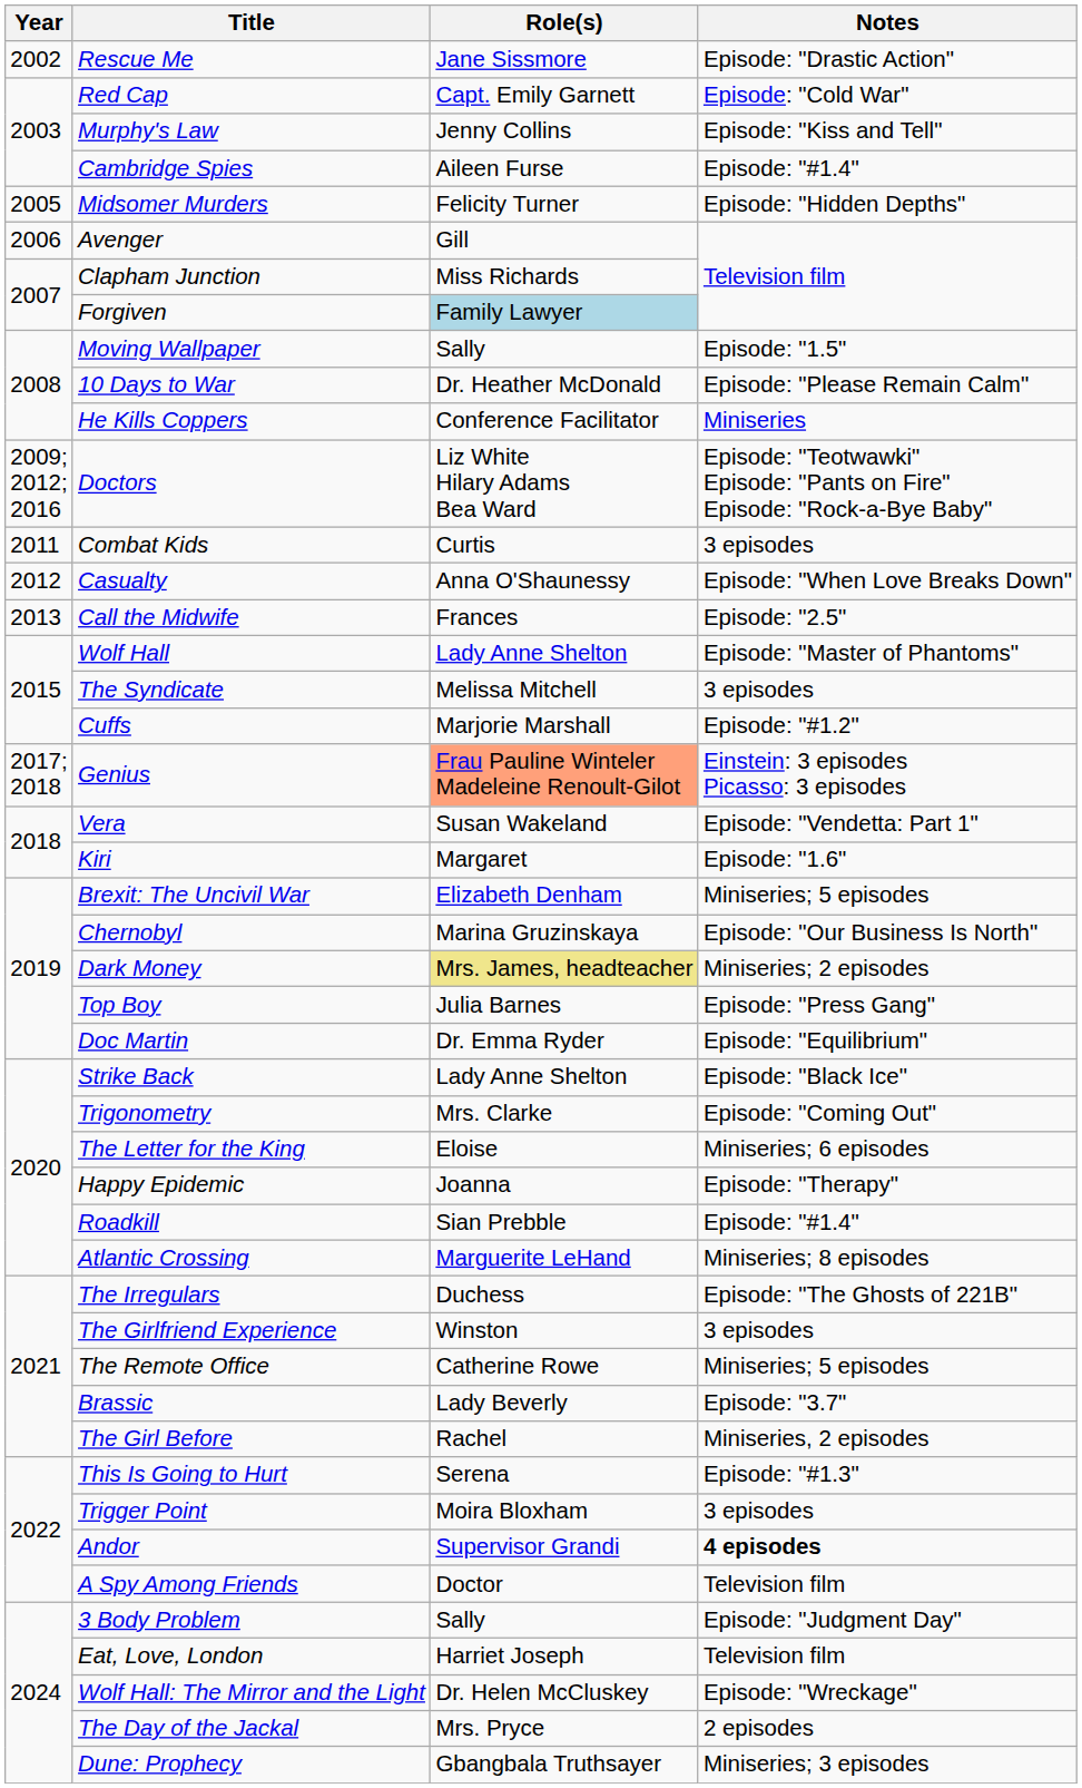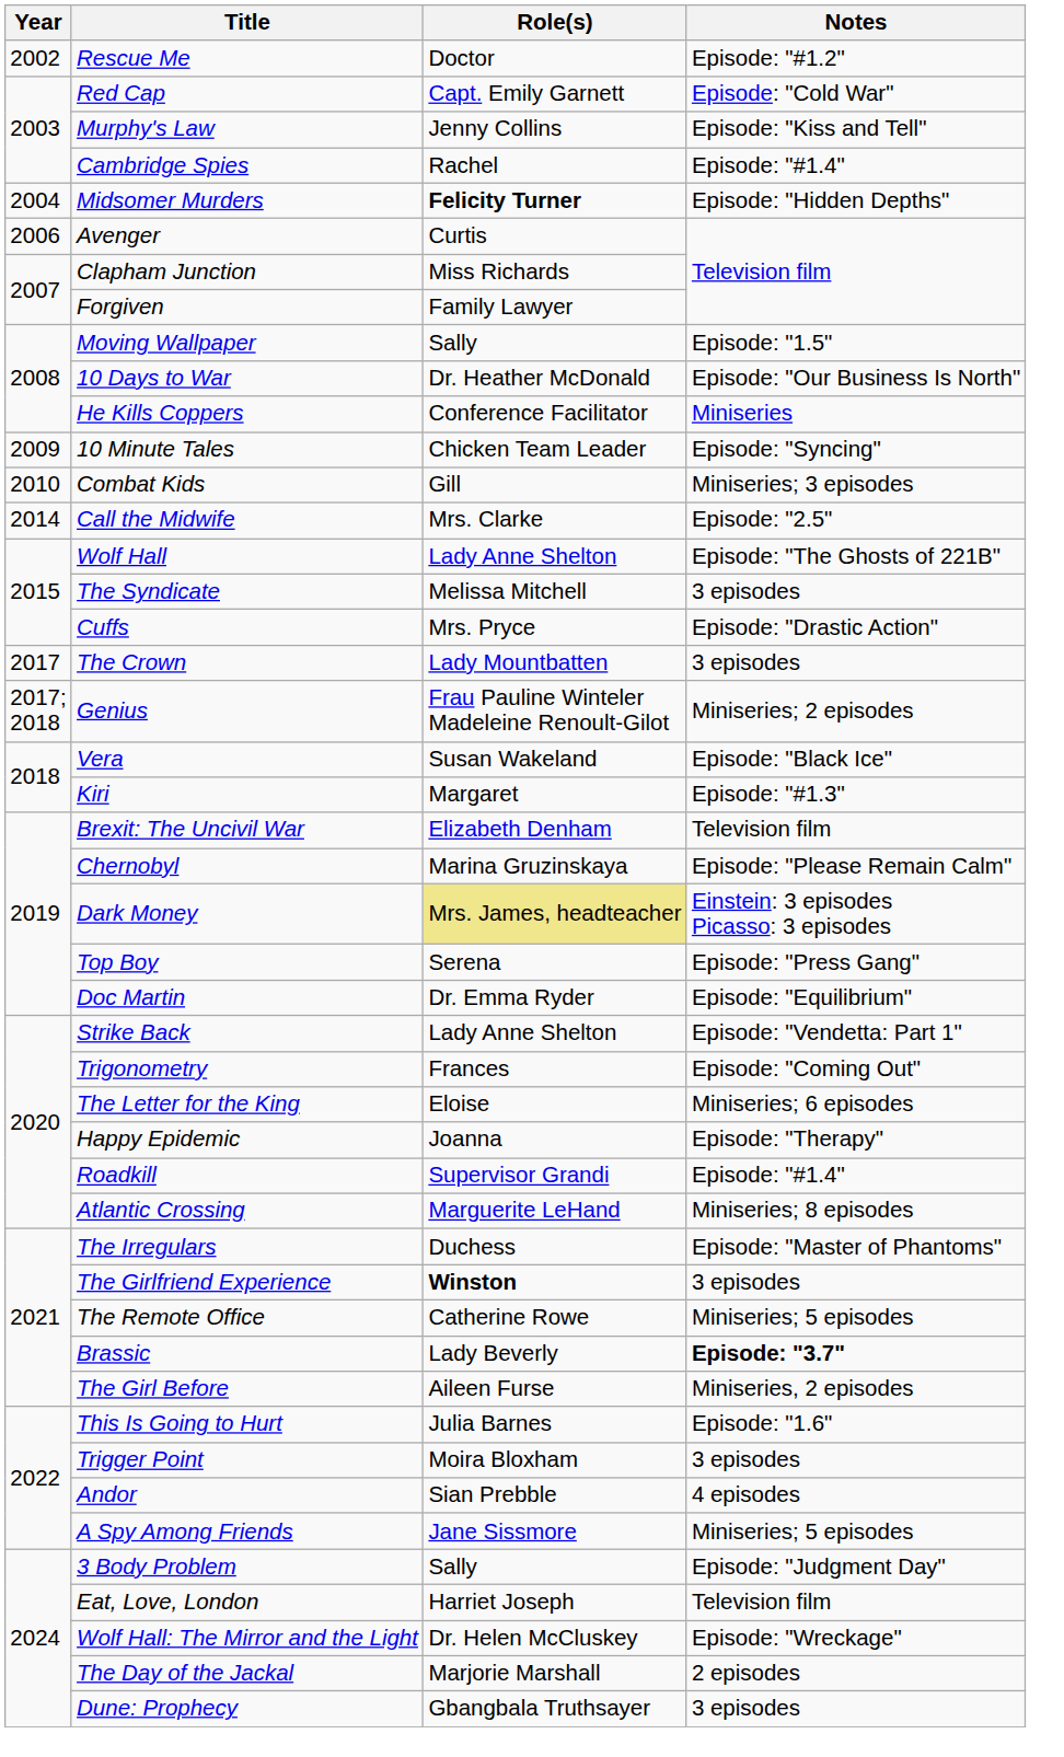Rescue Me | Role(s): Jane Sissmore -> Doctor
Rescue Me | Notes: Episode: "Drastic Action" -> Episode: "#1.2"
Cambridge Spies | Role(s): Aileen Furse -> Rachel
Midsomer Murders | Year: 2005 -> 2004
Midsomer Murders | Role(s): normal -> bold
Avenger | Role(s): Gill -> Curtis
Forgiven | Role(s): lightblue background -> no background
10 Days to War | Notes: Episode: "Please Remain Calm" -> Episode: "Our Business Is North"
+ row: 2009 | 10 Minute Tales | Chicken Team Leader | Episode: "Syncing"
- row: 2009; 2012; 2016 | Doctors | Liz White Hilary Adams Bea Ward | Episode: "Teotwawki" Episode: "Pants on Fire" Episode: "Rock-a-Bye Baby"
Combat Kids | Year: 2011 -> 2010
Combat Kids | Role(s): Curtis -> Gill
Combat Kids | Notes: 3 episodes -> Miniseries; 3 episodes
- row: 2012 | Casualty | Anna O'Shaunessy | Episode: "When Love Breaks Down"
Call the Midwife | Year: 2013 -> 2014
Call the Midwife | Role(s): Frances -> Mrs. Clarke
Wolf Hall | Notes: Episode: "Master of Phantoms" -> Episode: "The Ghosts of 221B"
Cuffs | Role(s): Marjorie Marshall -> Mrs. Pryce
Cuffs | Notes: Episode: "#1.2" -> Episode: "Drastic Action"
+ row: 2017 | The Crown | Lady Mountbatten | 3 episodes
Genius | Role(s): lightsalmon background -> no background
Genius | Notes: Einstein: 3 episodes Picasso: 3 episodes -> Miniseries; 2 episodes
Vera | Notes: Episode: "Vendetta: Part 1" -> Episode: "Black Ice"
Kiri | Notes: Episode: "1.6" -> Episode: "#1.3"
Brexit: The Uncivil War | Notes: Miniseries; 5 episodes -> Television film
Chernobyl | Notes: Episode: "Our Business Is North" -> Episode: "Please Remain Calm"
Dark Money | Notes: Miniseries; 2 episodes -> Einstein: 3 episodes Picasso: 3 episodes
Top Boy | Role(s): Julia Barnes -> Serena
Strike Back | Notes: Episode: "Black Ice" -> Episode: "Vendetta: Part 1"
Trigonometry | Role(s): Mrs. Clarke -> Frances
Roadkill | Role(s): Sian Prebble -> Supervisor Grandi
The Irregulars | Notes: Episode: "The Ghosts of 221B" -> Episode: "Master of Phantoms"
The Girlfriend Experience | Role(s): normal -> bold
Brassic | Notes: normal -> bold
The Girl Before | Role(s): Rachel -> Aileen Furse
This Is Going to Hurt | Role(s): Serena -> Julia Barnes
This Is Going to Hurt | Notes: Episode: "#1.3" -> Episode: "1.6"
Andor | Role(s): Supervisor Grandi -> Sian Prebble
Andor | Notes: bold -> normal
A Spy Among Friends | Role(s): Doctor -> Jane Sissmore
A Spy Among Friends | Notes: Television film -> Miniseries; 5 episodes
The Day of the Jackal | Role(s): Mrs. Pryce -> Marjorie Marshall
Dune: Prophecy | Notes: Miniseries; 3 episodes -> 3 episodes
